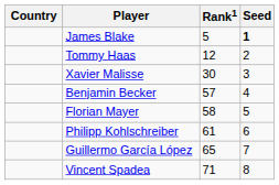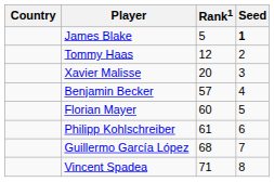Xavier Malisse | Rank1: 30 -> 20
Florian Mayer | Rank1: 58 -> 60
Guillermo García López | Rank1: 65 -> 68
